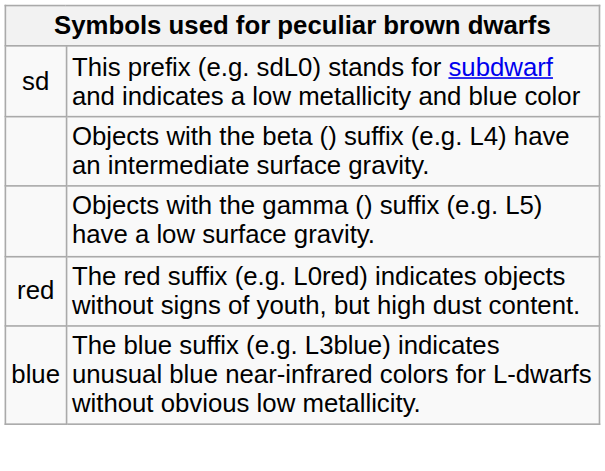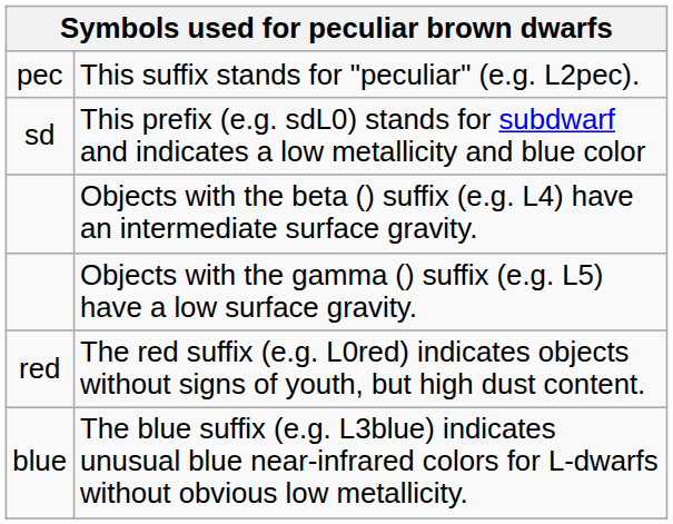+ row: pec | This suffix stands for "peculiar" (e.g. L2pec).
